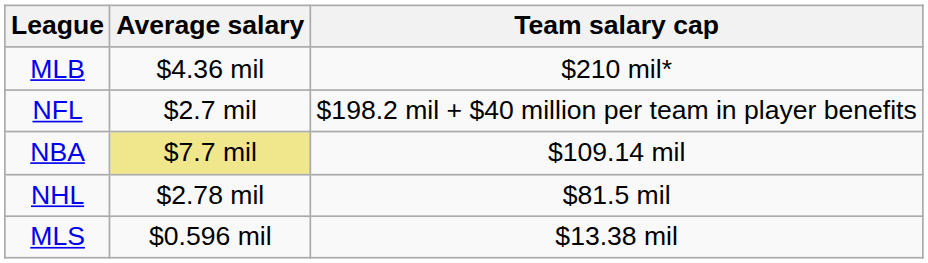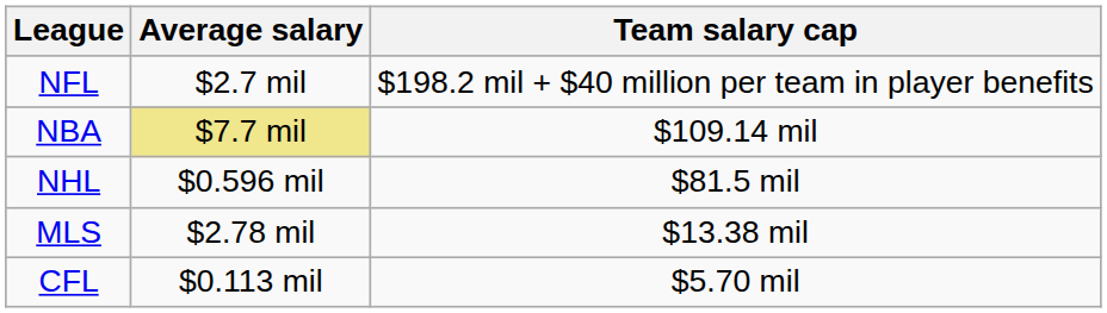- row: MLB | $4.36 mil | $210 mil*
NHL | Average salary: $2.78 mil -> $0.596 mil
MLS | Average salary: $0.596 mil -> $2.78 mil
+ row: CFL | $0.113 mil | $5.70 mil
